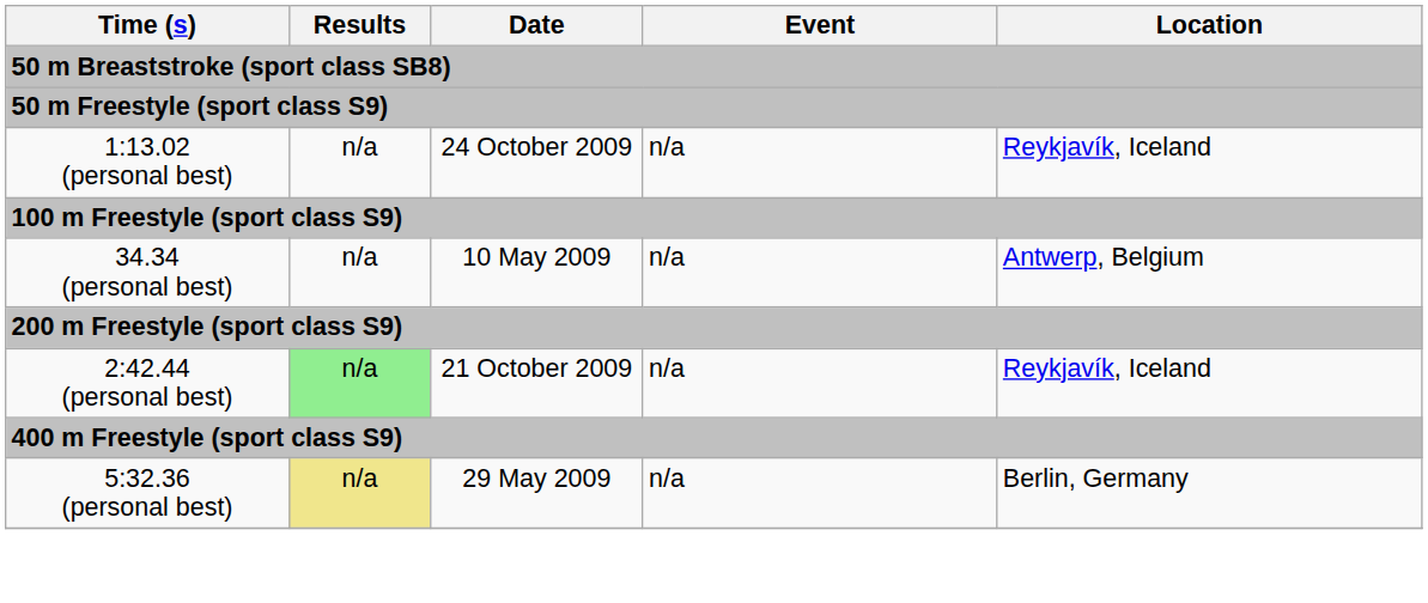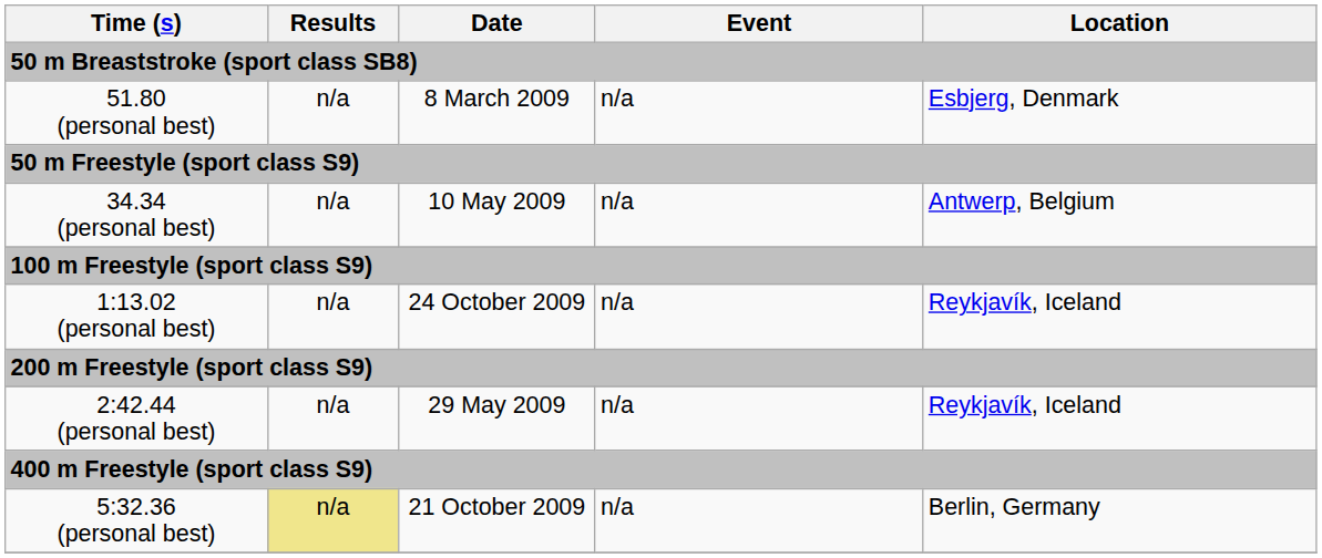+ row: 51.80 (personal best) | n/a | 8 March 2009 | n/a | Esbjerg, Denmark
rows swapped: 34.34 (personal best) <-> 1:13.02 (personal best)
2:42.44 (personal best) | Results: lightgreen background -> no background
2:42.44 (personal best) | Date: 21 October 2009 -> 29 May 2009
5:32.36 (personal best) | Date: 29 May 2009 -> 21 October 2009
